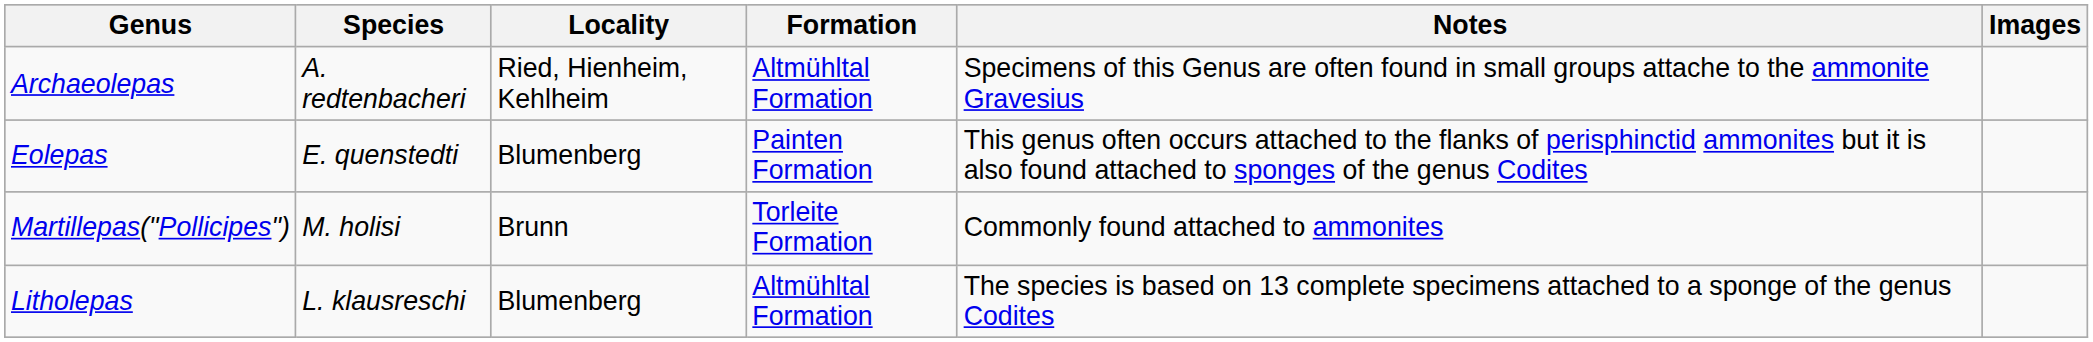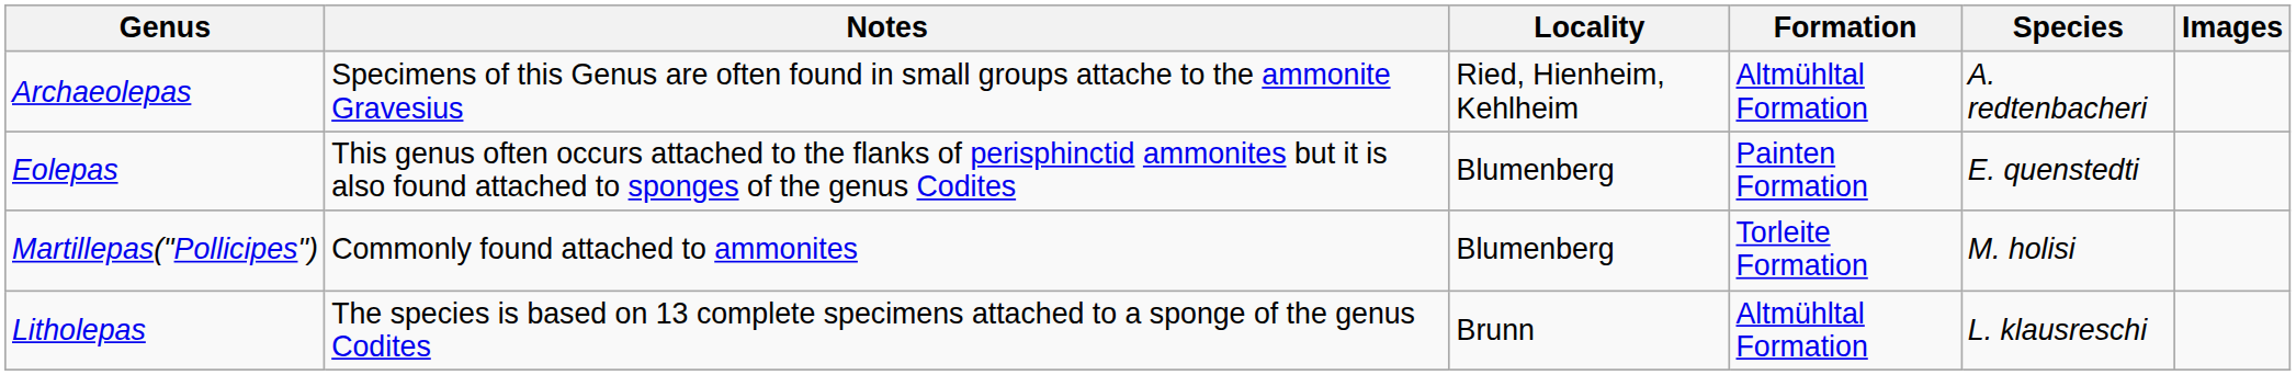columns swapped: Species <-> Notes
Martillepas("Pollicipes") | Locality: Brunn -> Blumenberg
Litholepas | Locality: Blumenberg -> Brunn
